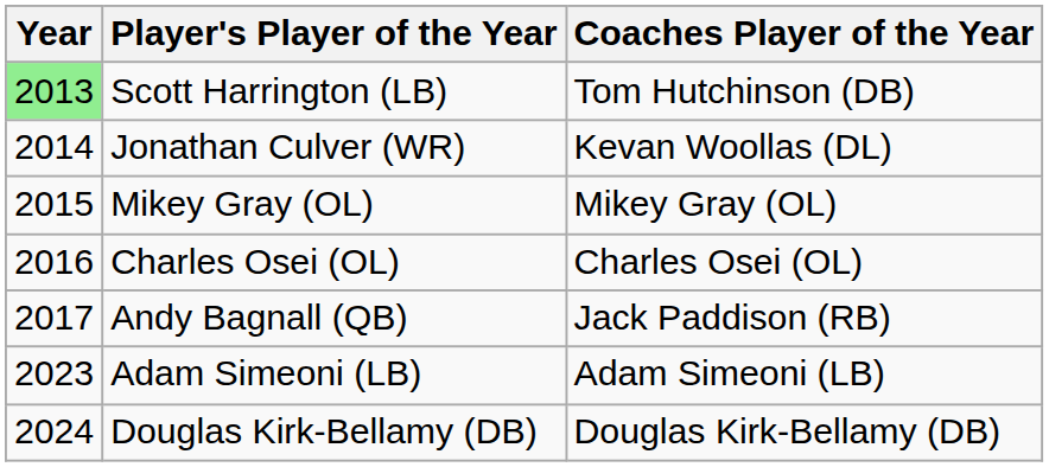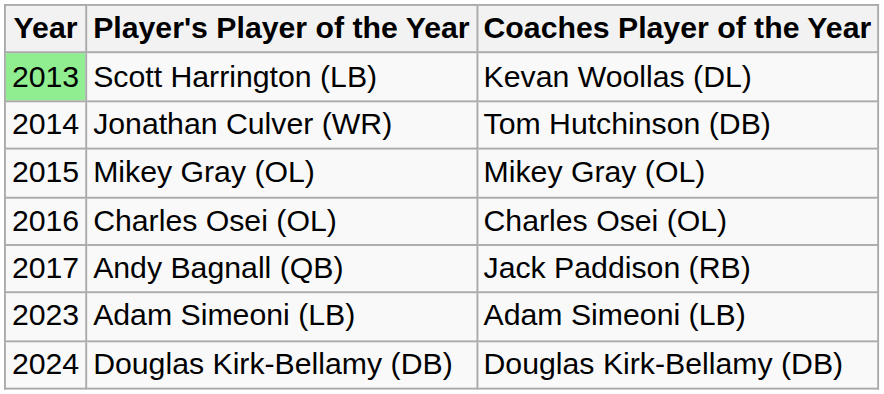Scott Harrington (LB) | Coaches Player of the Year: Tom Hutchinson (DB) -> Kevan Woollas (DL)
Jonathan Culver (WR) | Coaches Player of the Year: Kevan Woollas (DL) -> Tom Hutchinson (DB)
